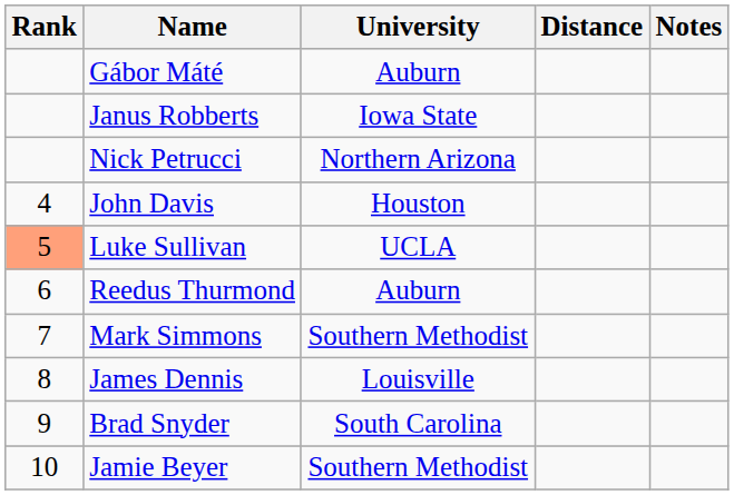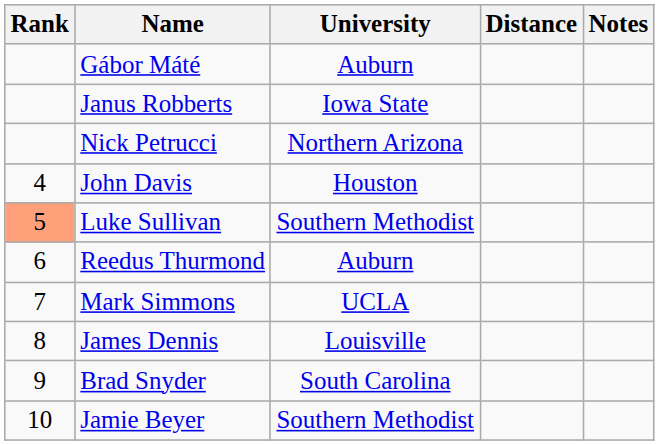Luke Sullivan | University: UCLA -> Southern Methodist
Mark Simmons | University: Southern Methodist -> UCLA
